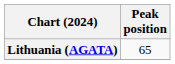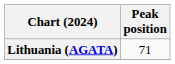Lithuania (AGATA) | Peak position: 65 -> 71
